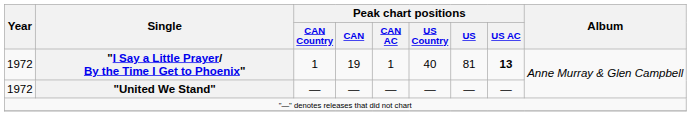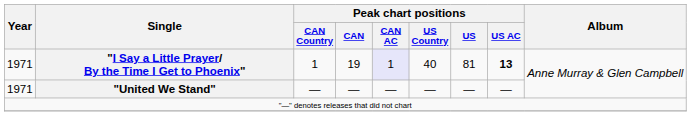"I Say a Little Prayer/ By the Time I Get to Phoenix" | Year: 1972 -> 1971
"I Say a Little Prayer/ By the Time I Get to Phoenix" | Peak chart positions / CAN AC: no background -> lavender background
"United We Stand" | Year: 1972 -> 1971
